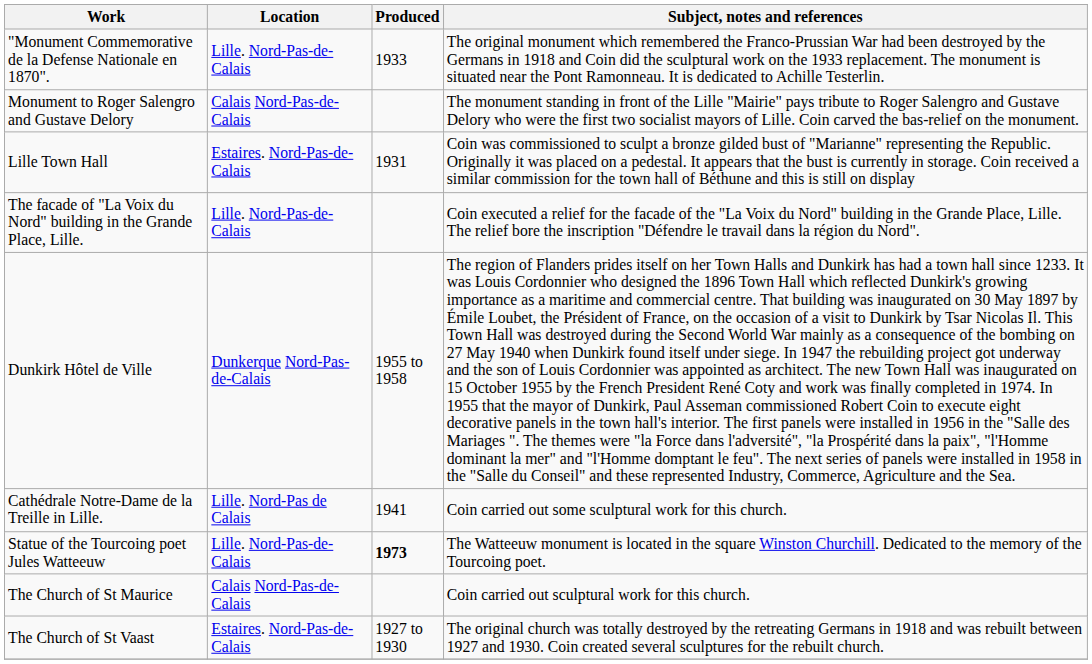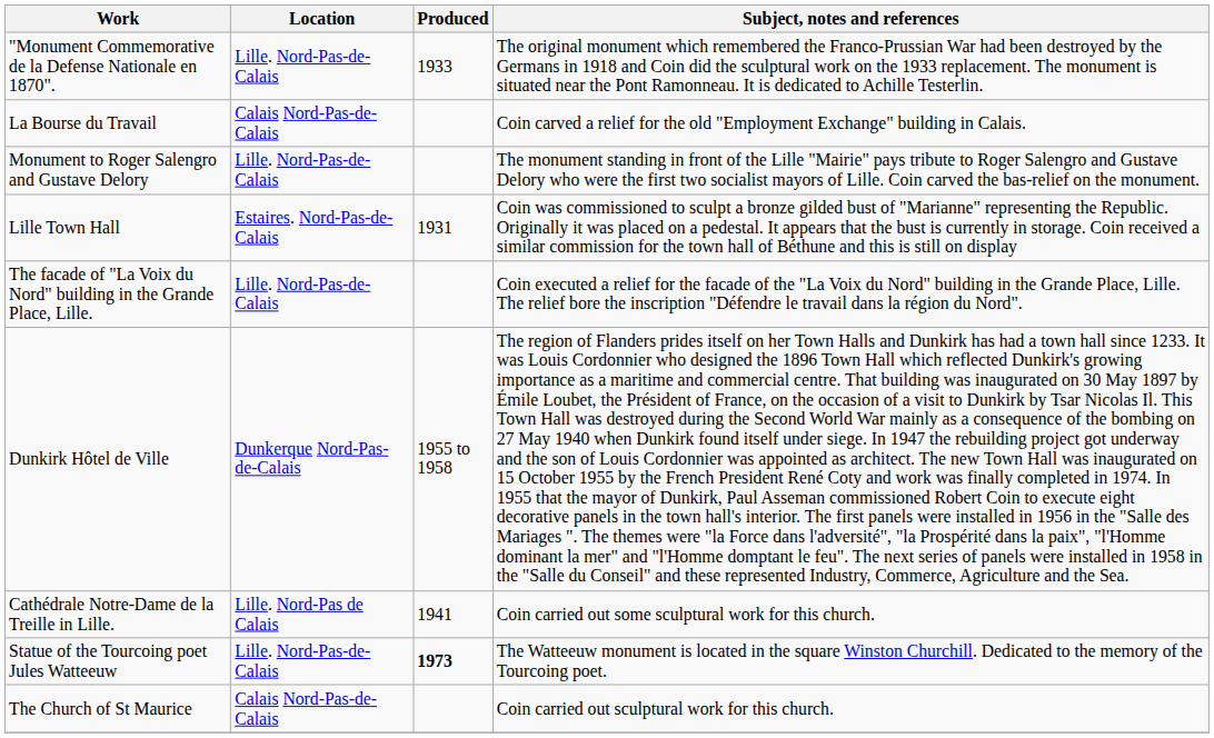+ row: La Bourse du Travail | Calais Nord-Pas-de-Calais | Coin carved a relief for the old "Employment Exchange" building in Calais.
Monument to Roger Salengro and Gustave Delory | Location: Calais Nord-Pas-de-Calais -> Lille. Nord-Pas-de-Calais
- row: The Church of St Vaast | Estaires. Nord-Pas-de-Calais | 1927 to 1930 | The original church was totally destroyed by the retreating Germans in 1918 and was rebuilt between 1927 and 1930. Coin created several sculptures for the rebuilt church.
